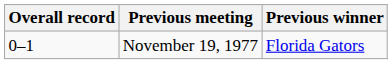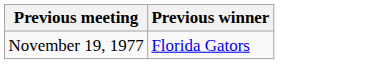- column: Overall record | 0–1
